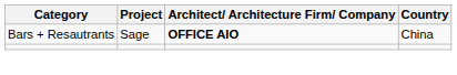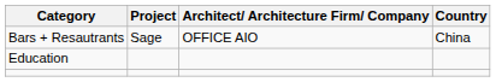Bars + Resautrants | Architect/ Architecture Firm/ Company: bold -> normal
+ row: Education
